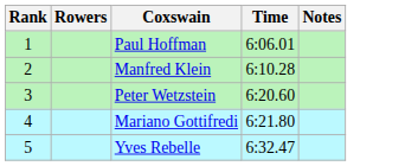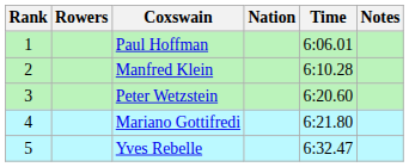+ column: Nation
